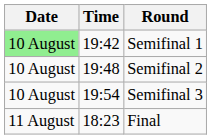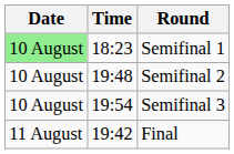Semifinal 1 | Time: 19:42 -> 18:23
Final | Time: 18:23 -> 19:42
